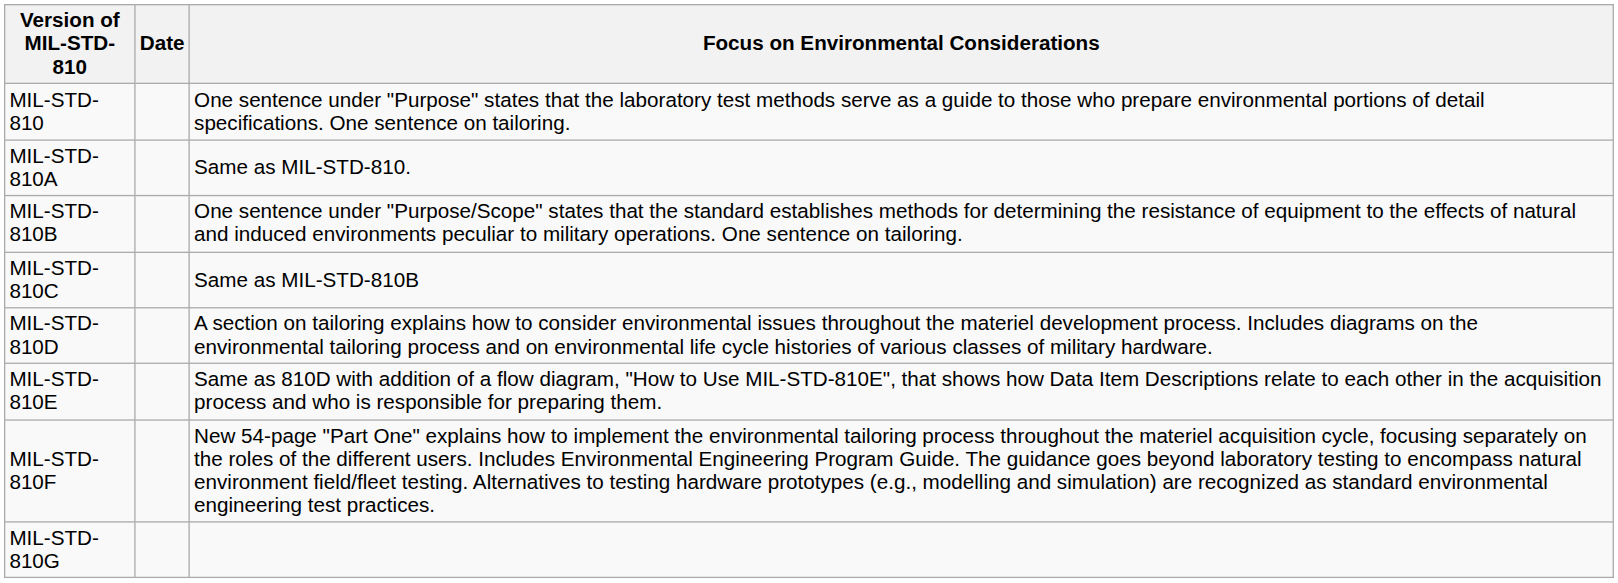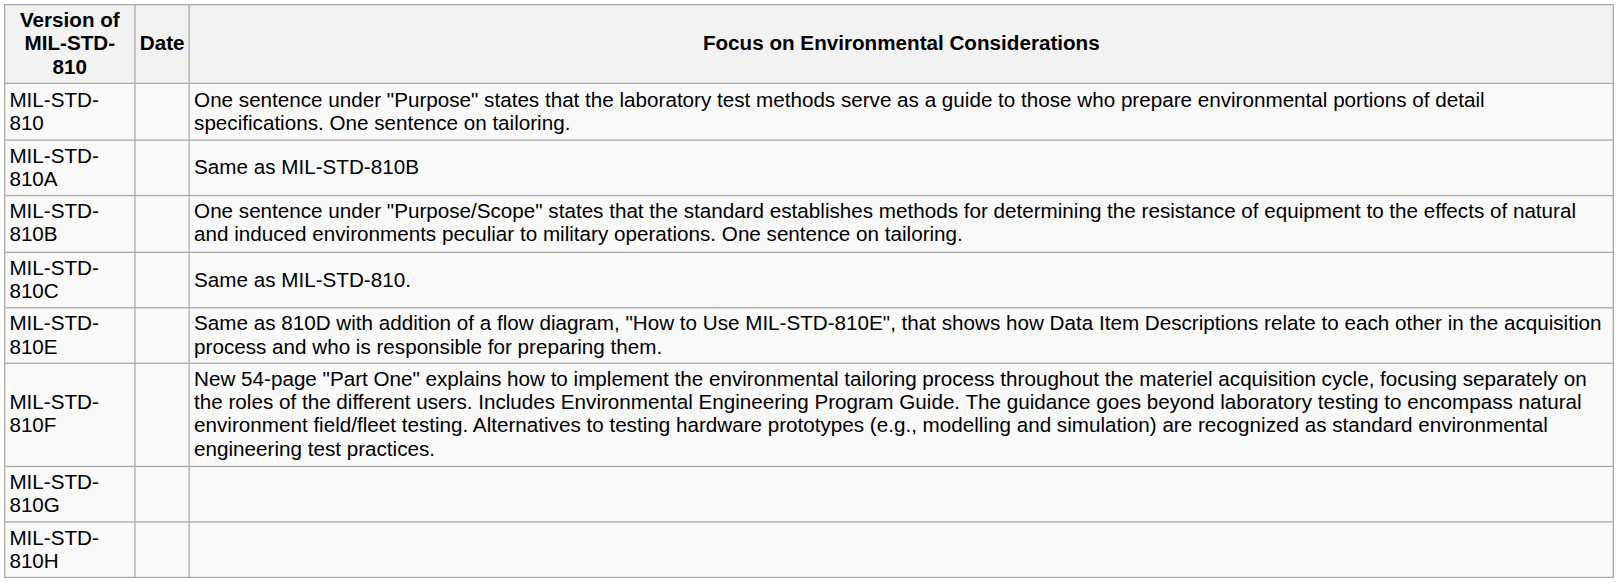MIL-STD-810A | Focus on Environmental Considerations: Same as MIL-STD-810. -> Same as MIL-STD-810B
MIL-STD-810C | Focus on Environmental Considerations: Same as MIL-STD-810B -> Same as MIL-STD-810.
- row: MIL-STD-810D | A section on tailoring explains how to consider environmental issues throughout the materiel development process. Includes diagrams on the environmental tailoring process and on environmental life cycle histories of various classes of military hardware.
+ row: MIL-STD-810H
